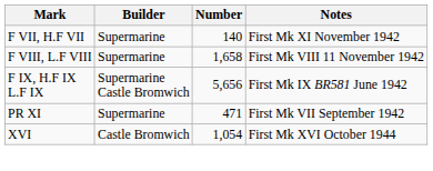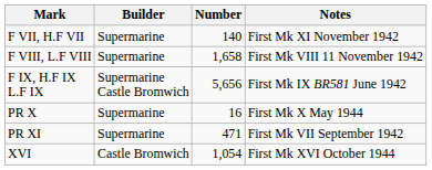+ row: PR X | Supermarine | 16 | First Mk X May 1944
